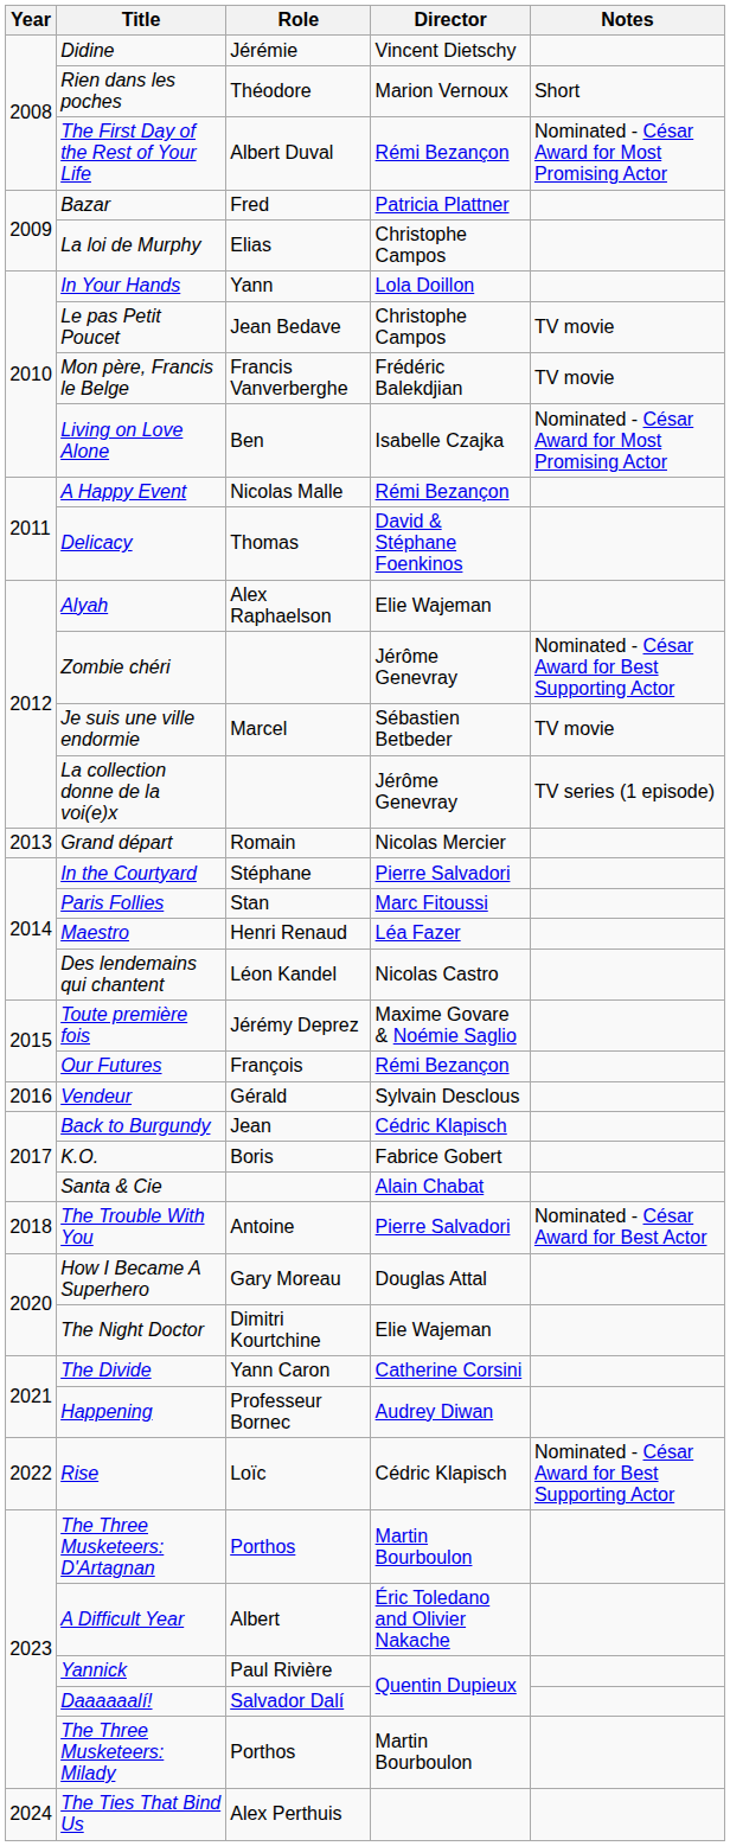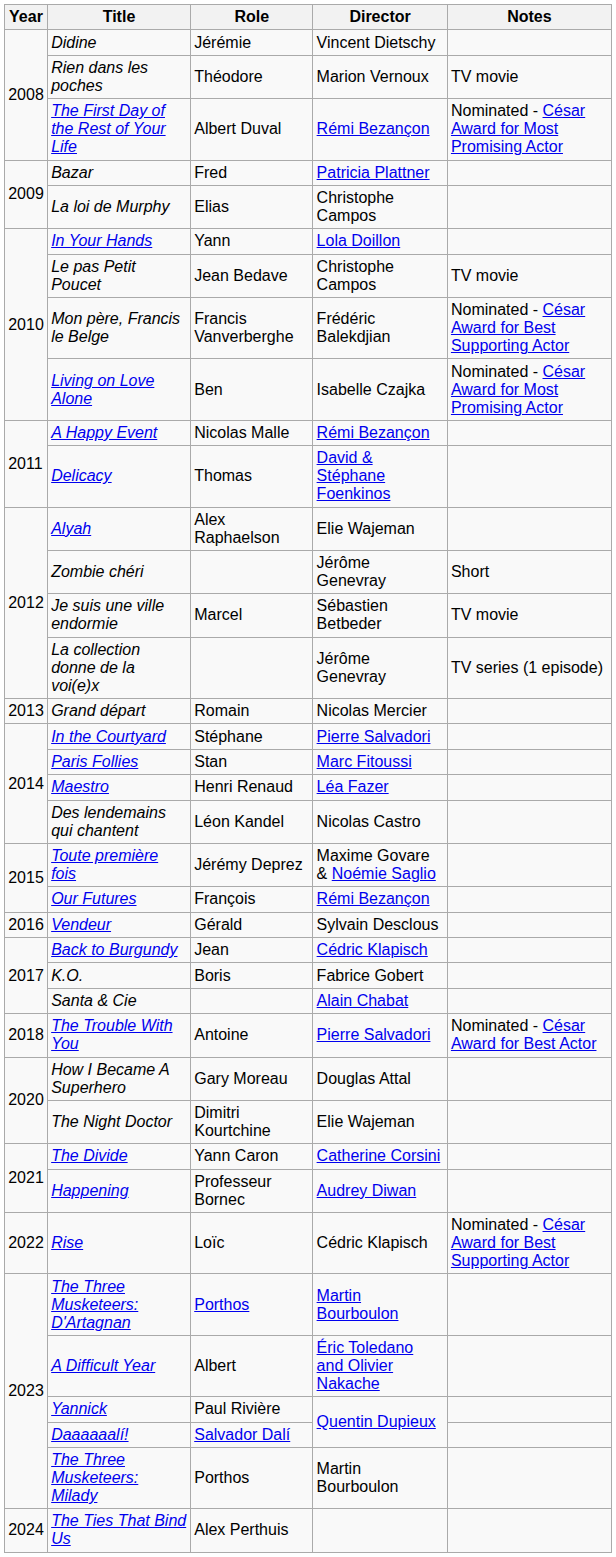Rien dans les poches | Notes: Short -> TV movie
Mon père, Francis le Belge | Notes: TV movie -> Nominated - César Award for Best Supporting Actor
Zombie chéri | Notes: Nominated - César Award for Best Supporting Actor -> Short
